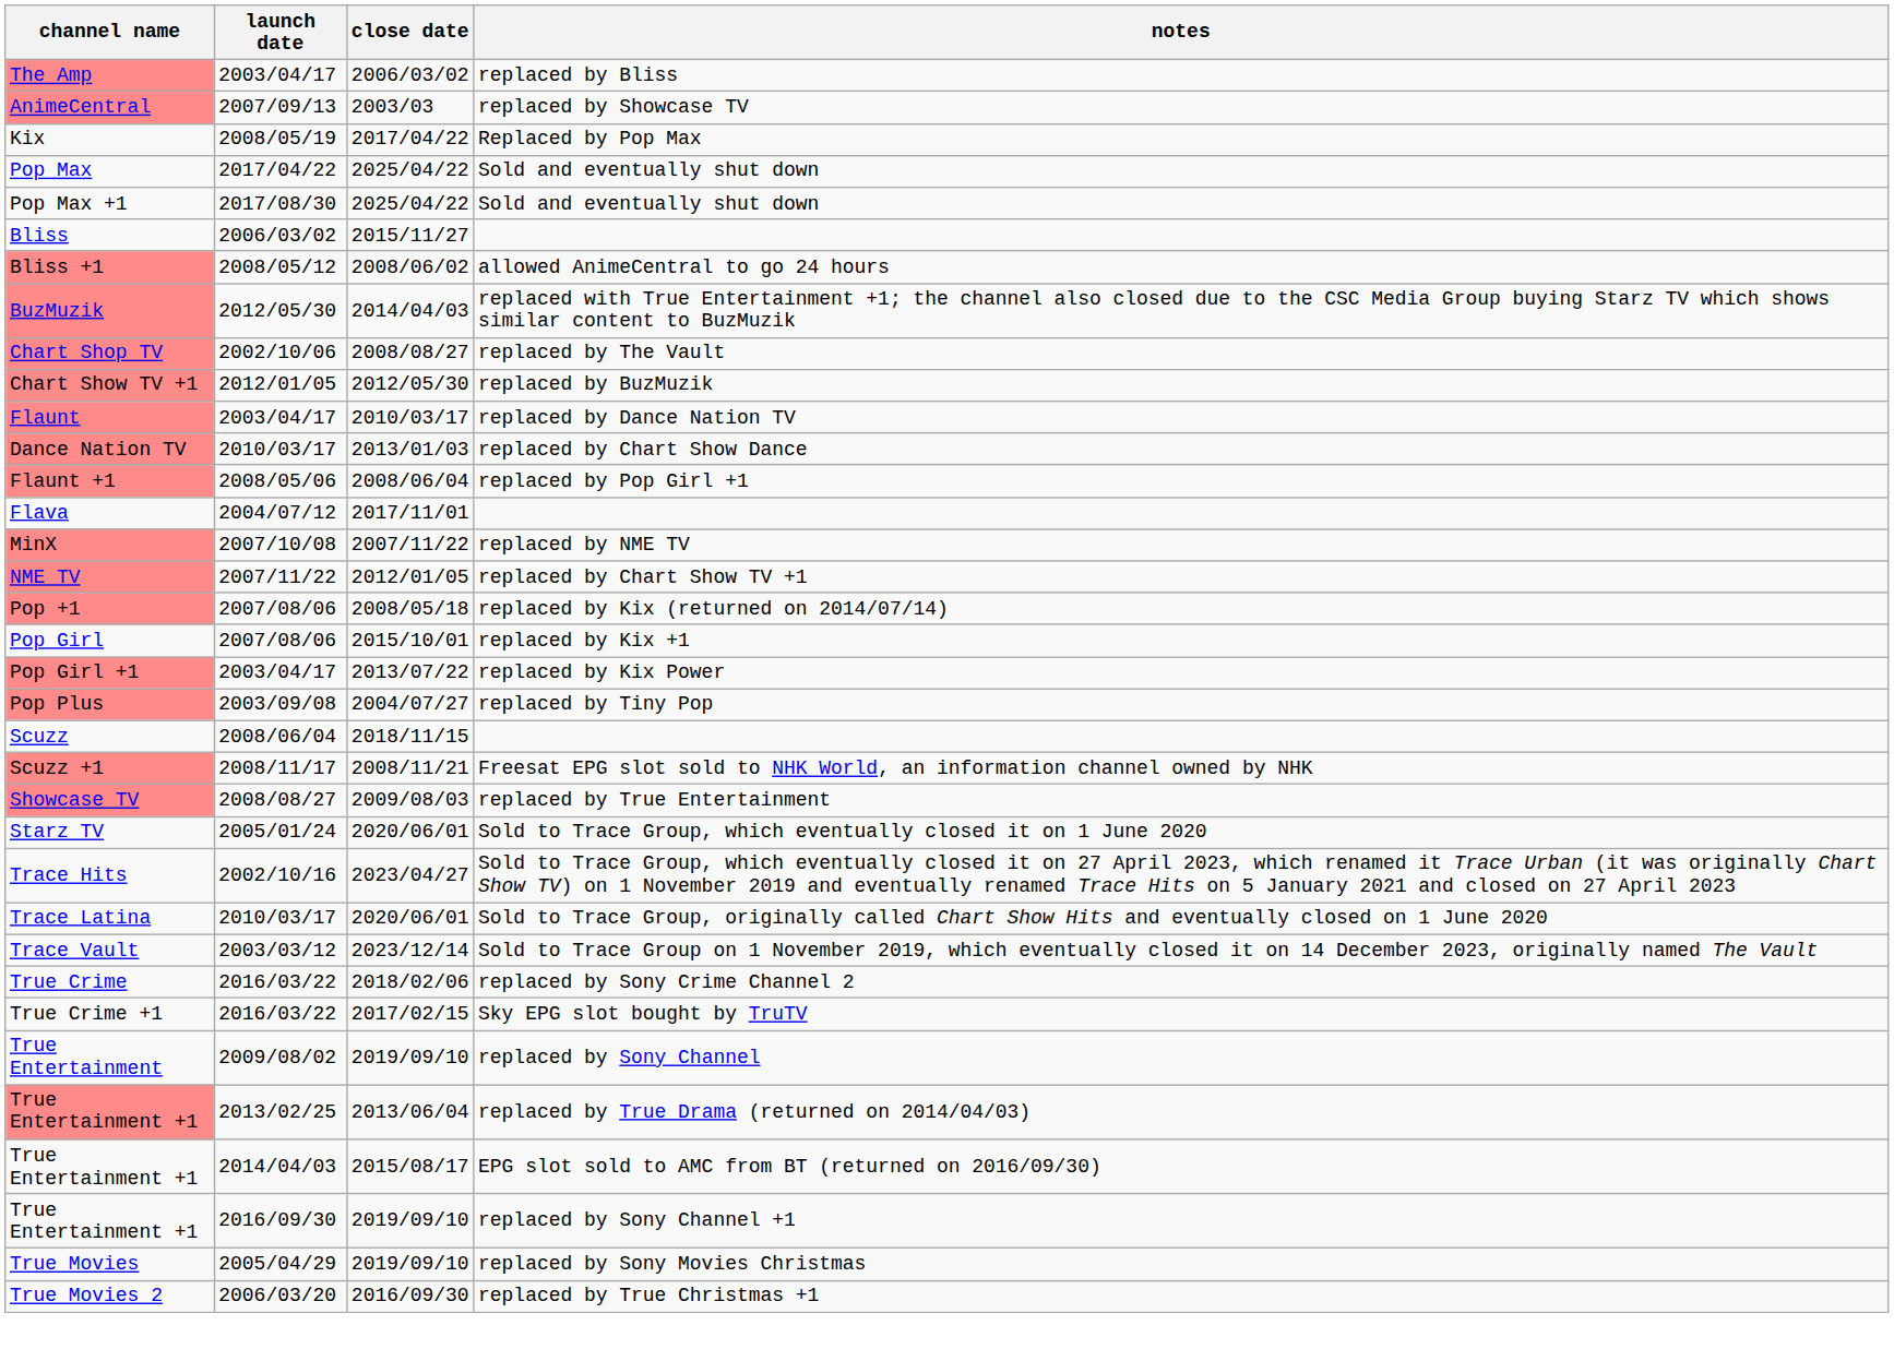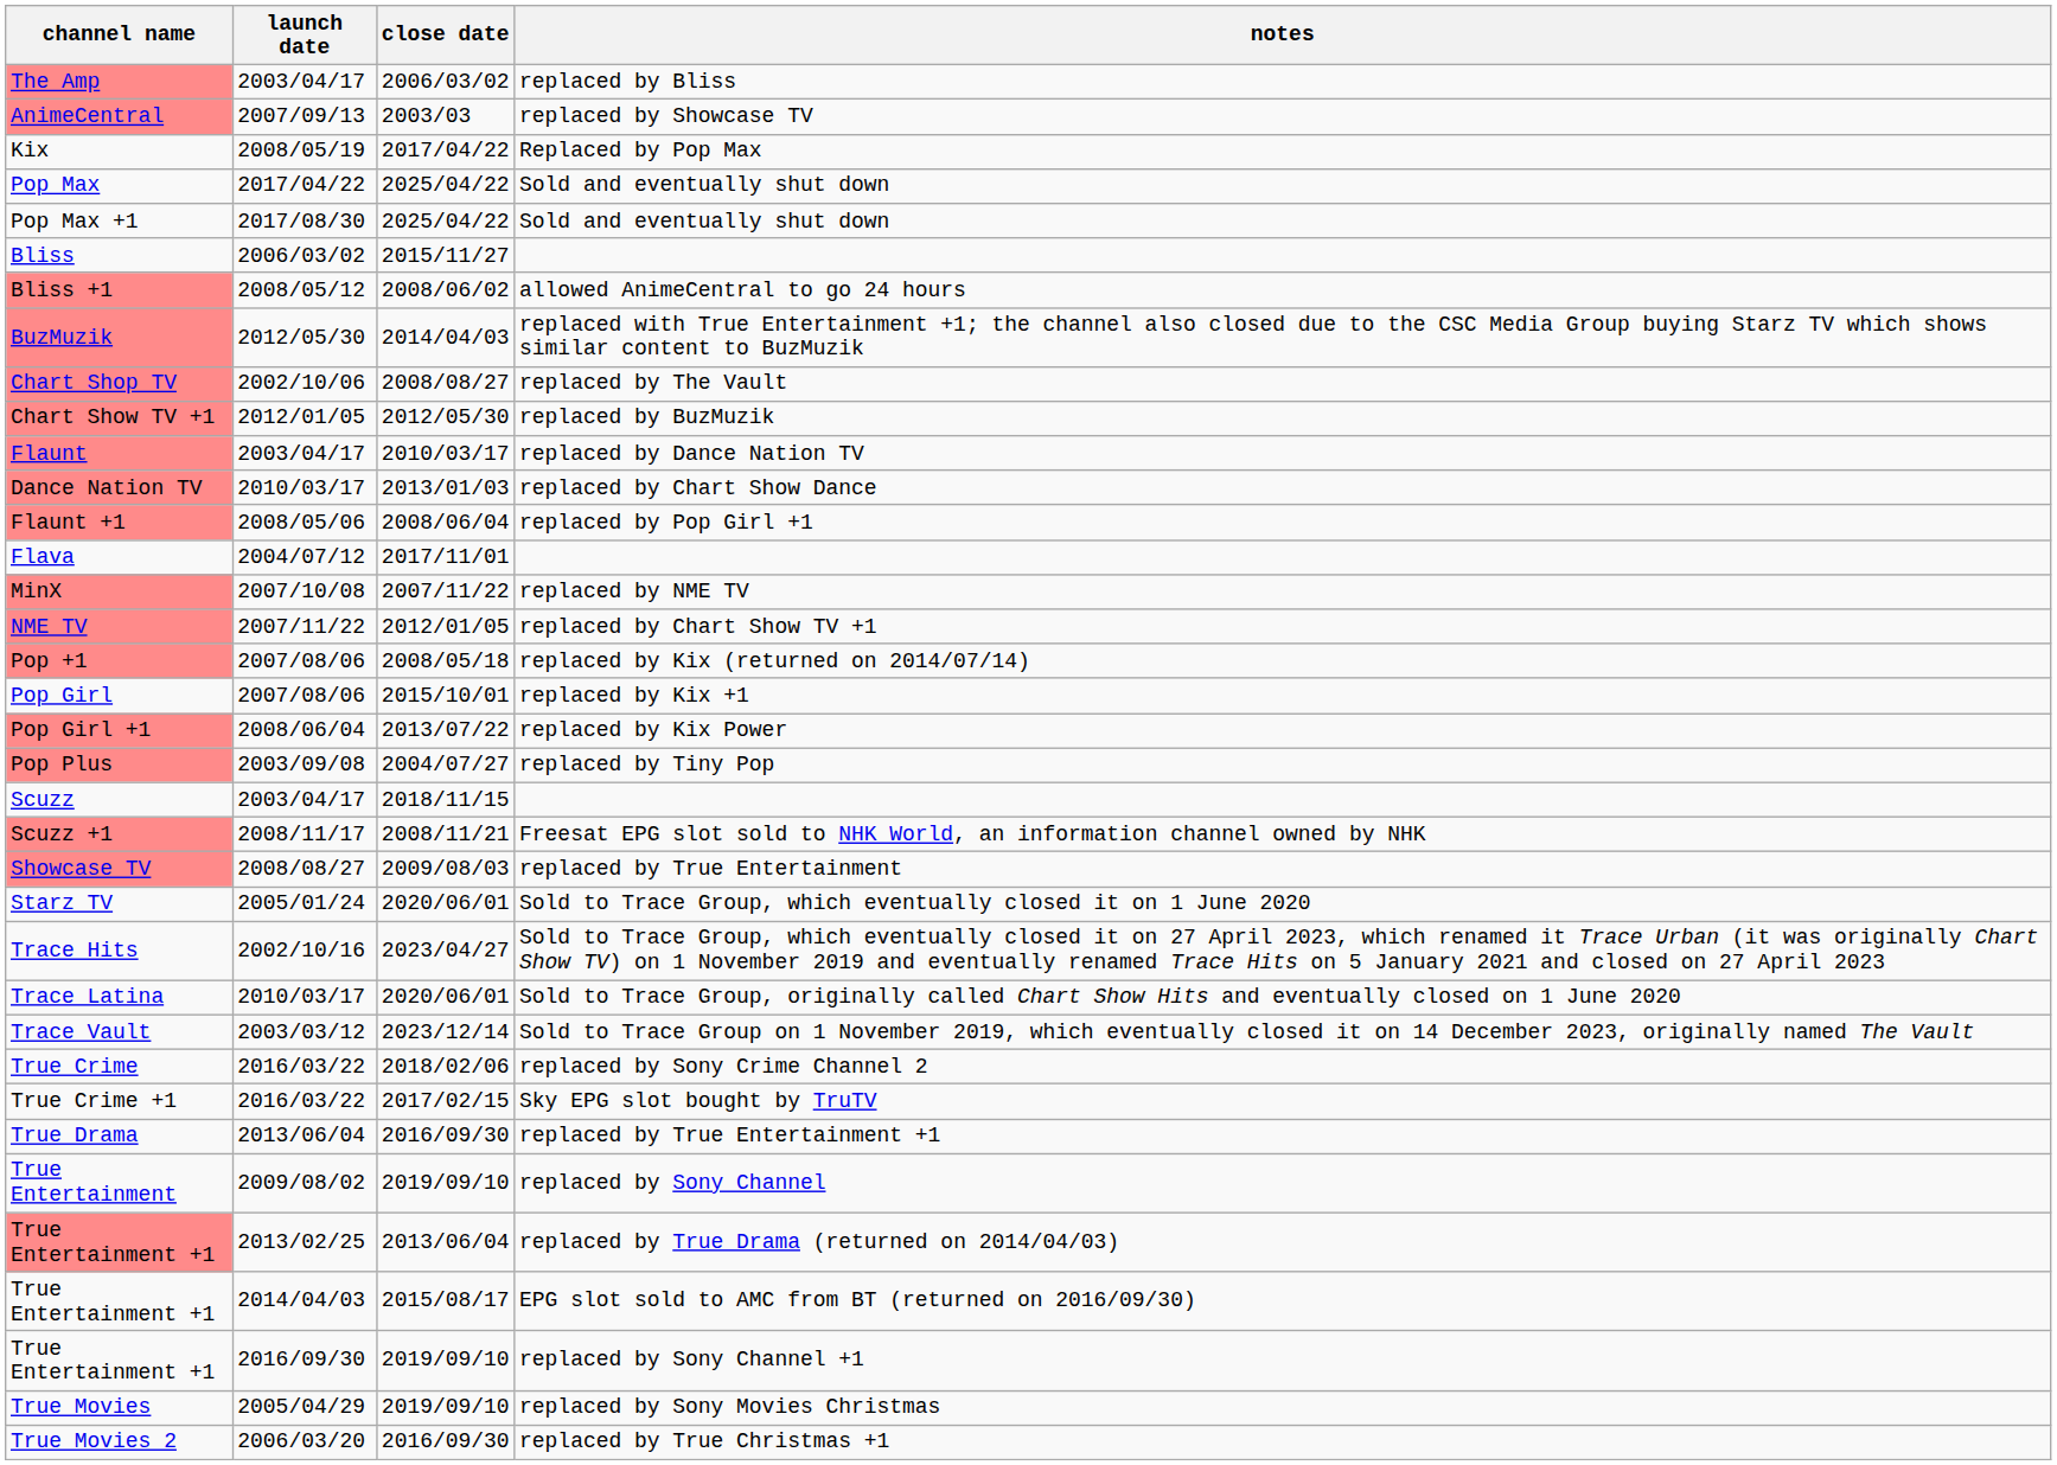Pop Girl +1 | launch date: 2003/04/17 -> 2008/06/04
Scuzz | launch date: 2008/06/04 -> 2003/04/17
+ row: True Drama | 2013/06/04 | 2016/09/30 | replaced by True Entertainment +1
